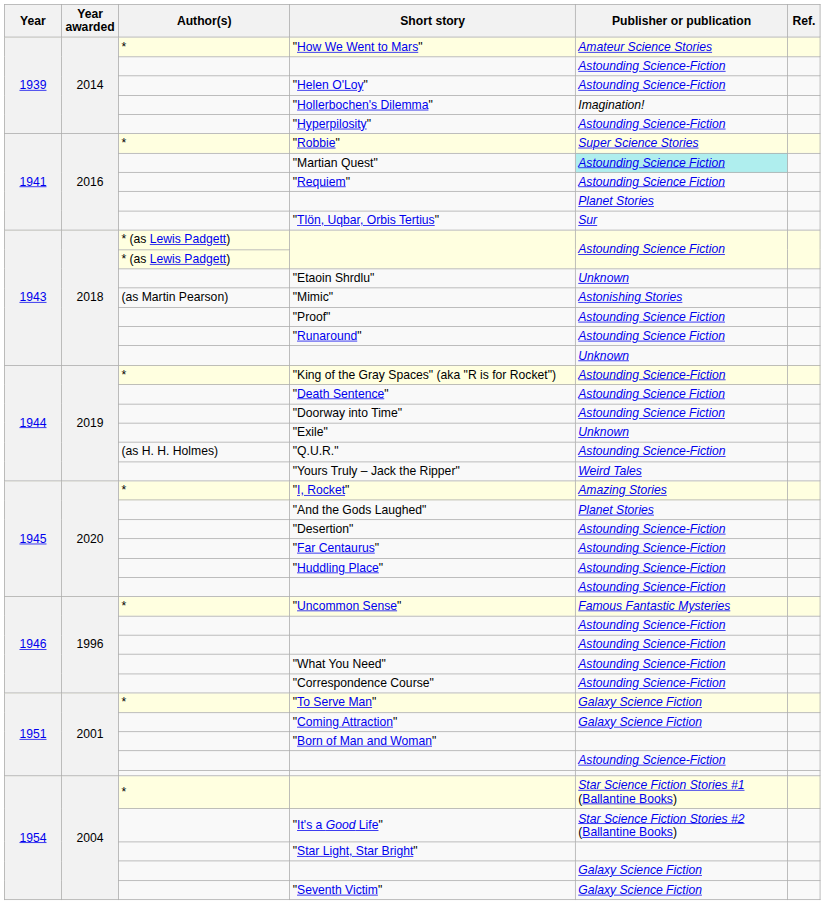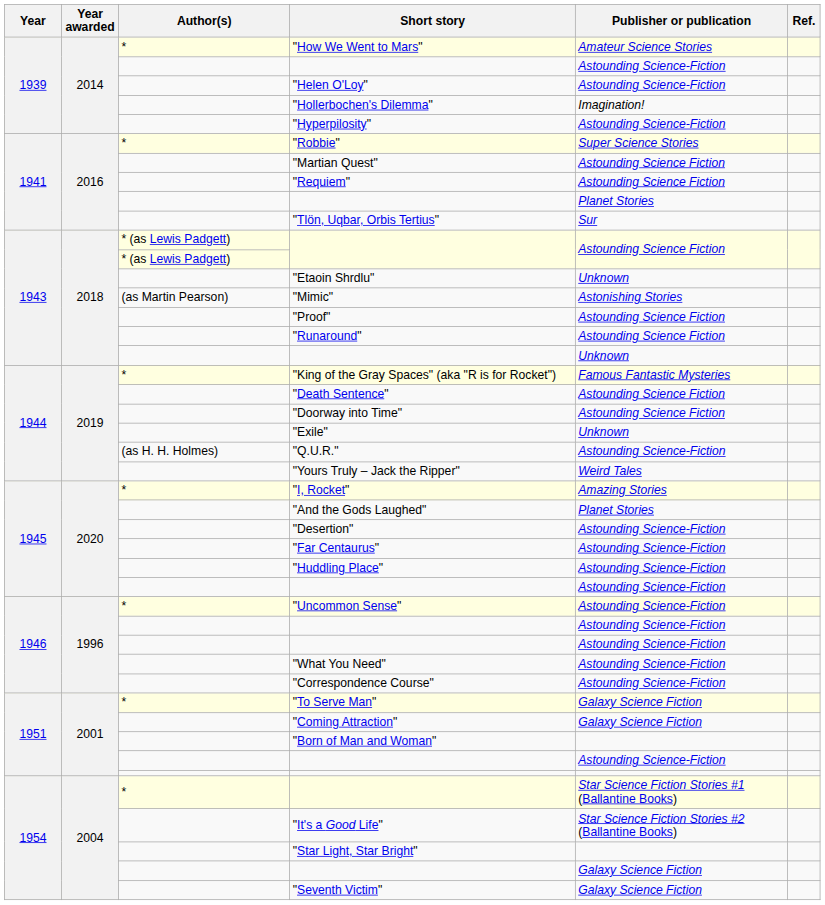"Martian Quest" | Publisher or publication: paleturquoise background -> no background
"King of the Gray Spaces" (aka "R is for Rocket") | Publisher or publication: Astounding Science-Fiction -> Famous Fantastic Mysteries
"Uncommon Sense" | Publisher or publication: Famous Fantastic Mysteries -> Astounding Science-Fiction
